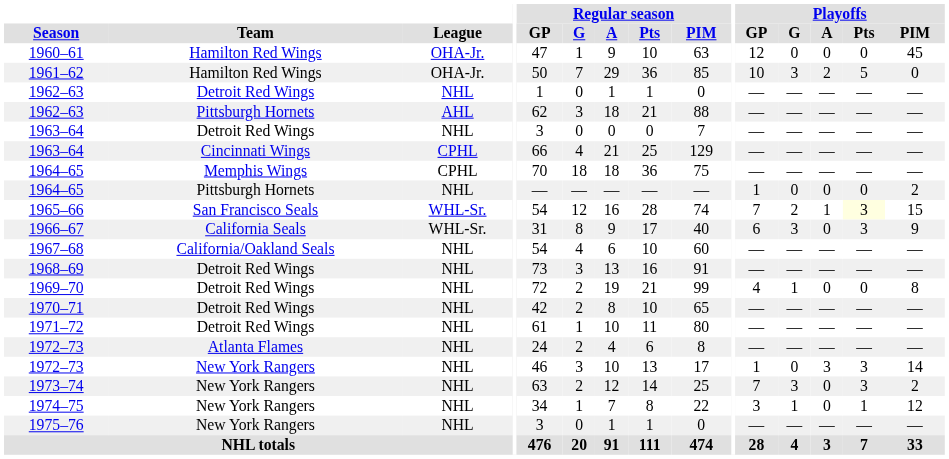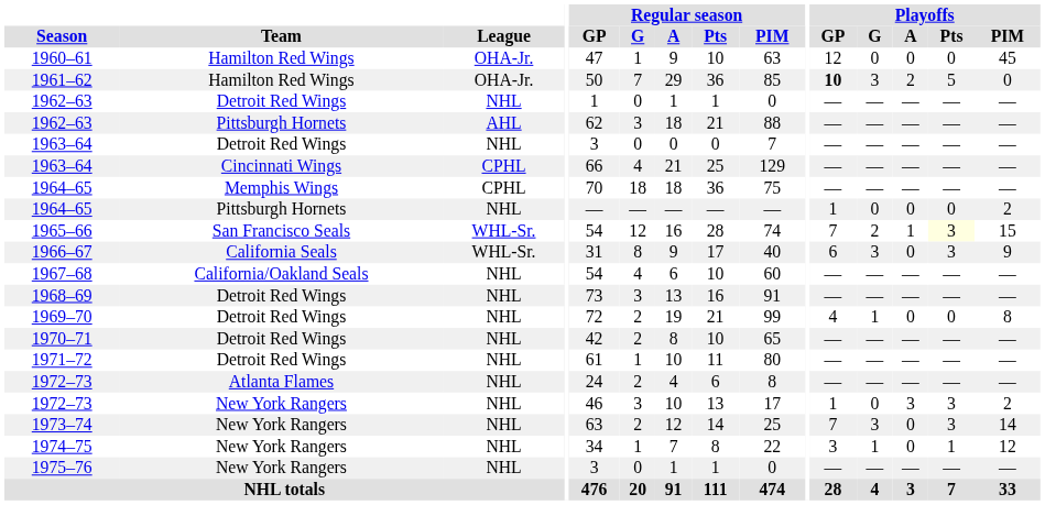1961–62 | Playoffs / GP: normal -> bold
1972–73 / New York Rangers | Playoffs / PIM: 14 -> 2
1973–74 | Playoffs / PIM: 2 -> 14
